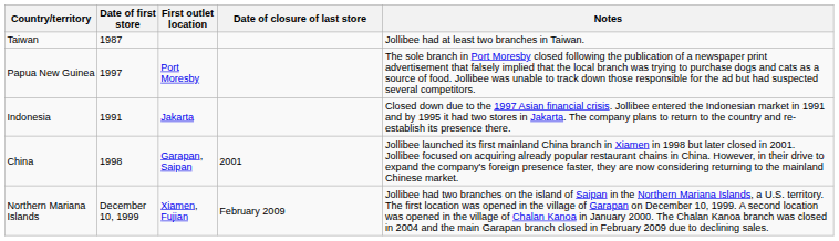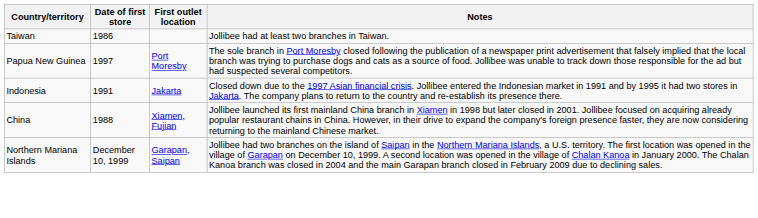- column: Date of closure of last store | 2001 | February 2009
Taiwan | Date of first store: 1987 -> 1986
China | Date of first store: 1998 -> 1988
China | First outlet location: Garapan, Saipan -> Xiamen, Fujian
Northern Mariana Islands | First outlet location: Xiamen, Fujian -> Garapan, Saipan
